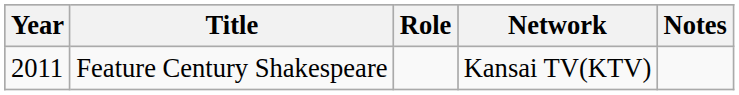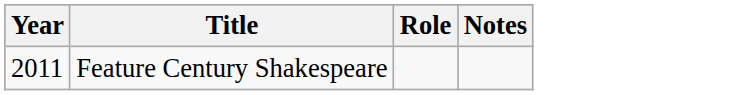- column: Network | Kansai TV(KTV)
